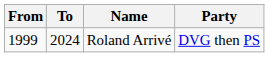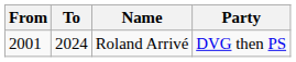Roland Arrivé | From: 1999 -> 2001
